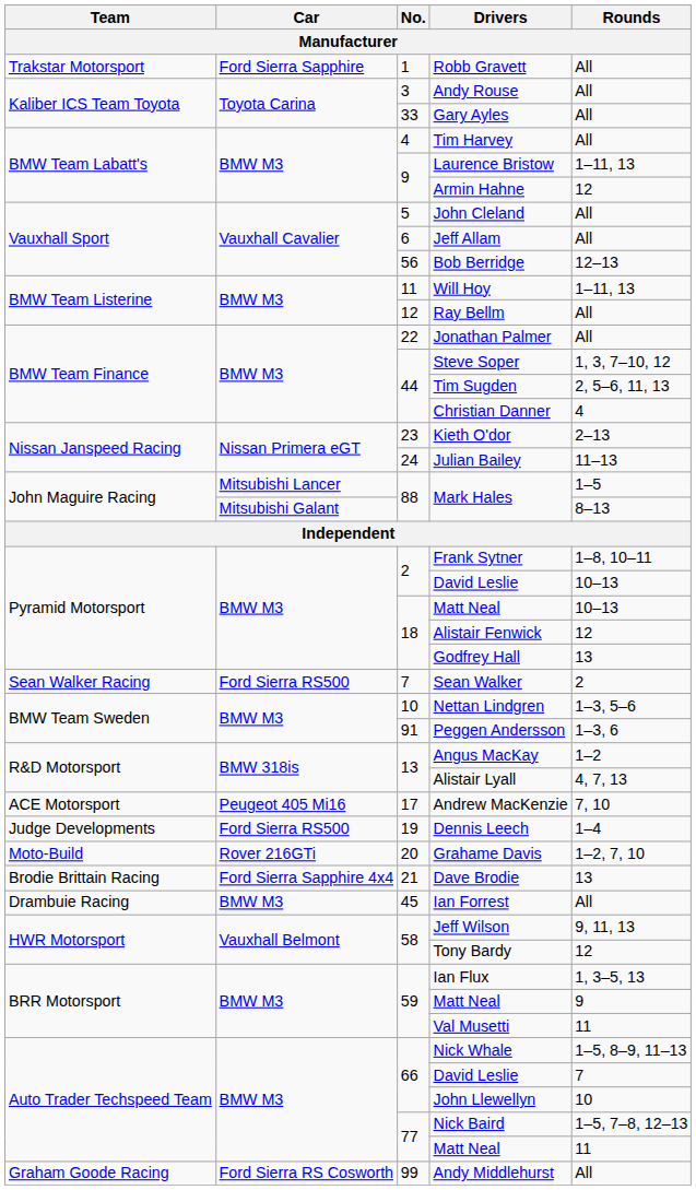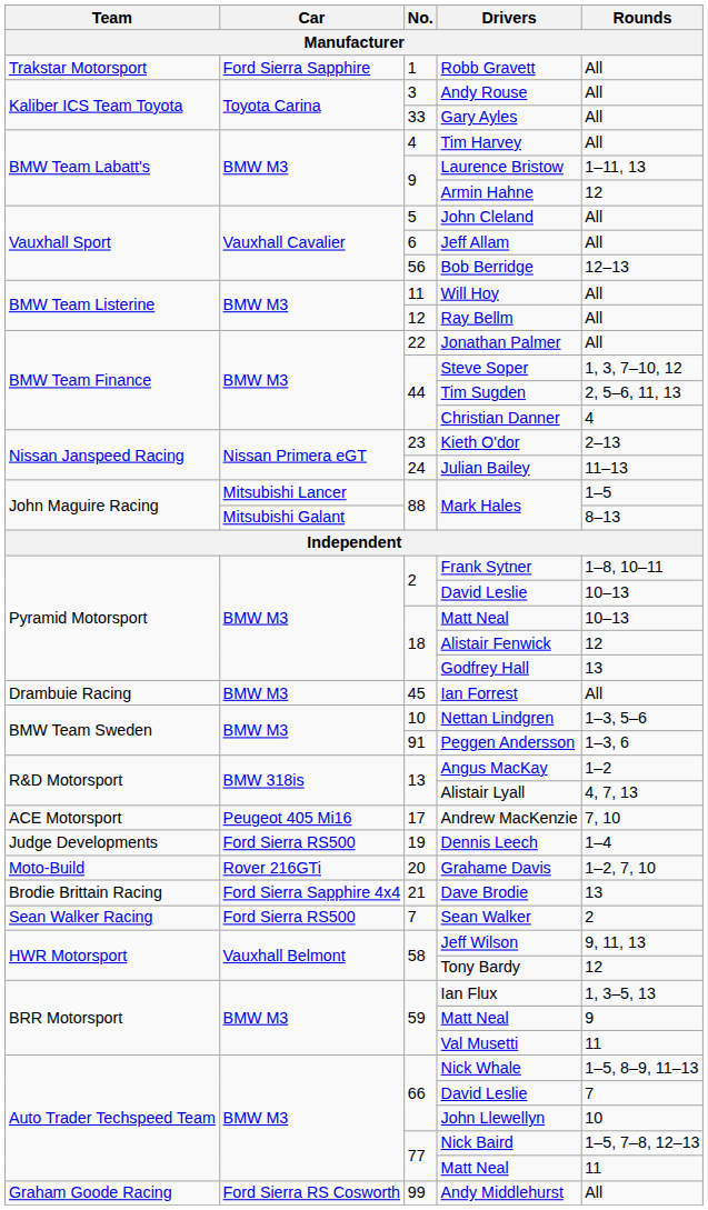Will Hoy | Rounds: 1–11, 13 -> All
rows swapped: Sean Walker <-> Ian Forrest
